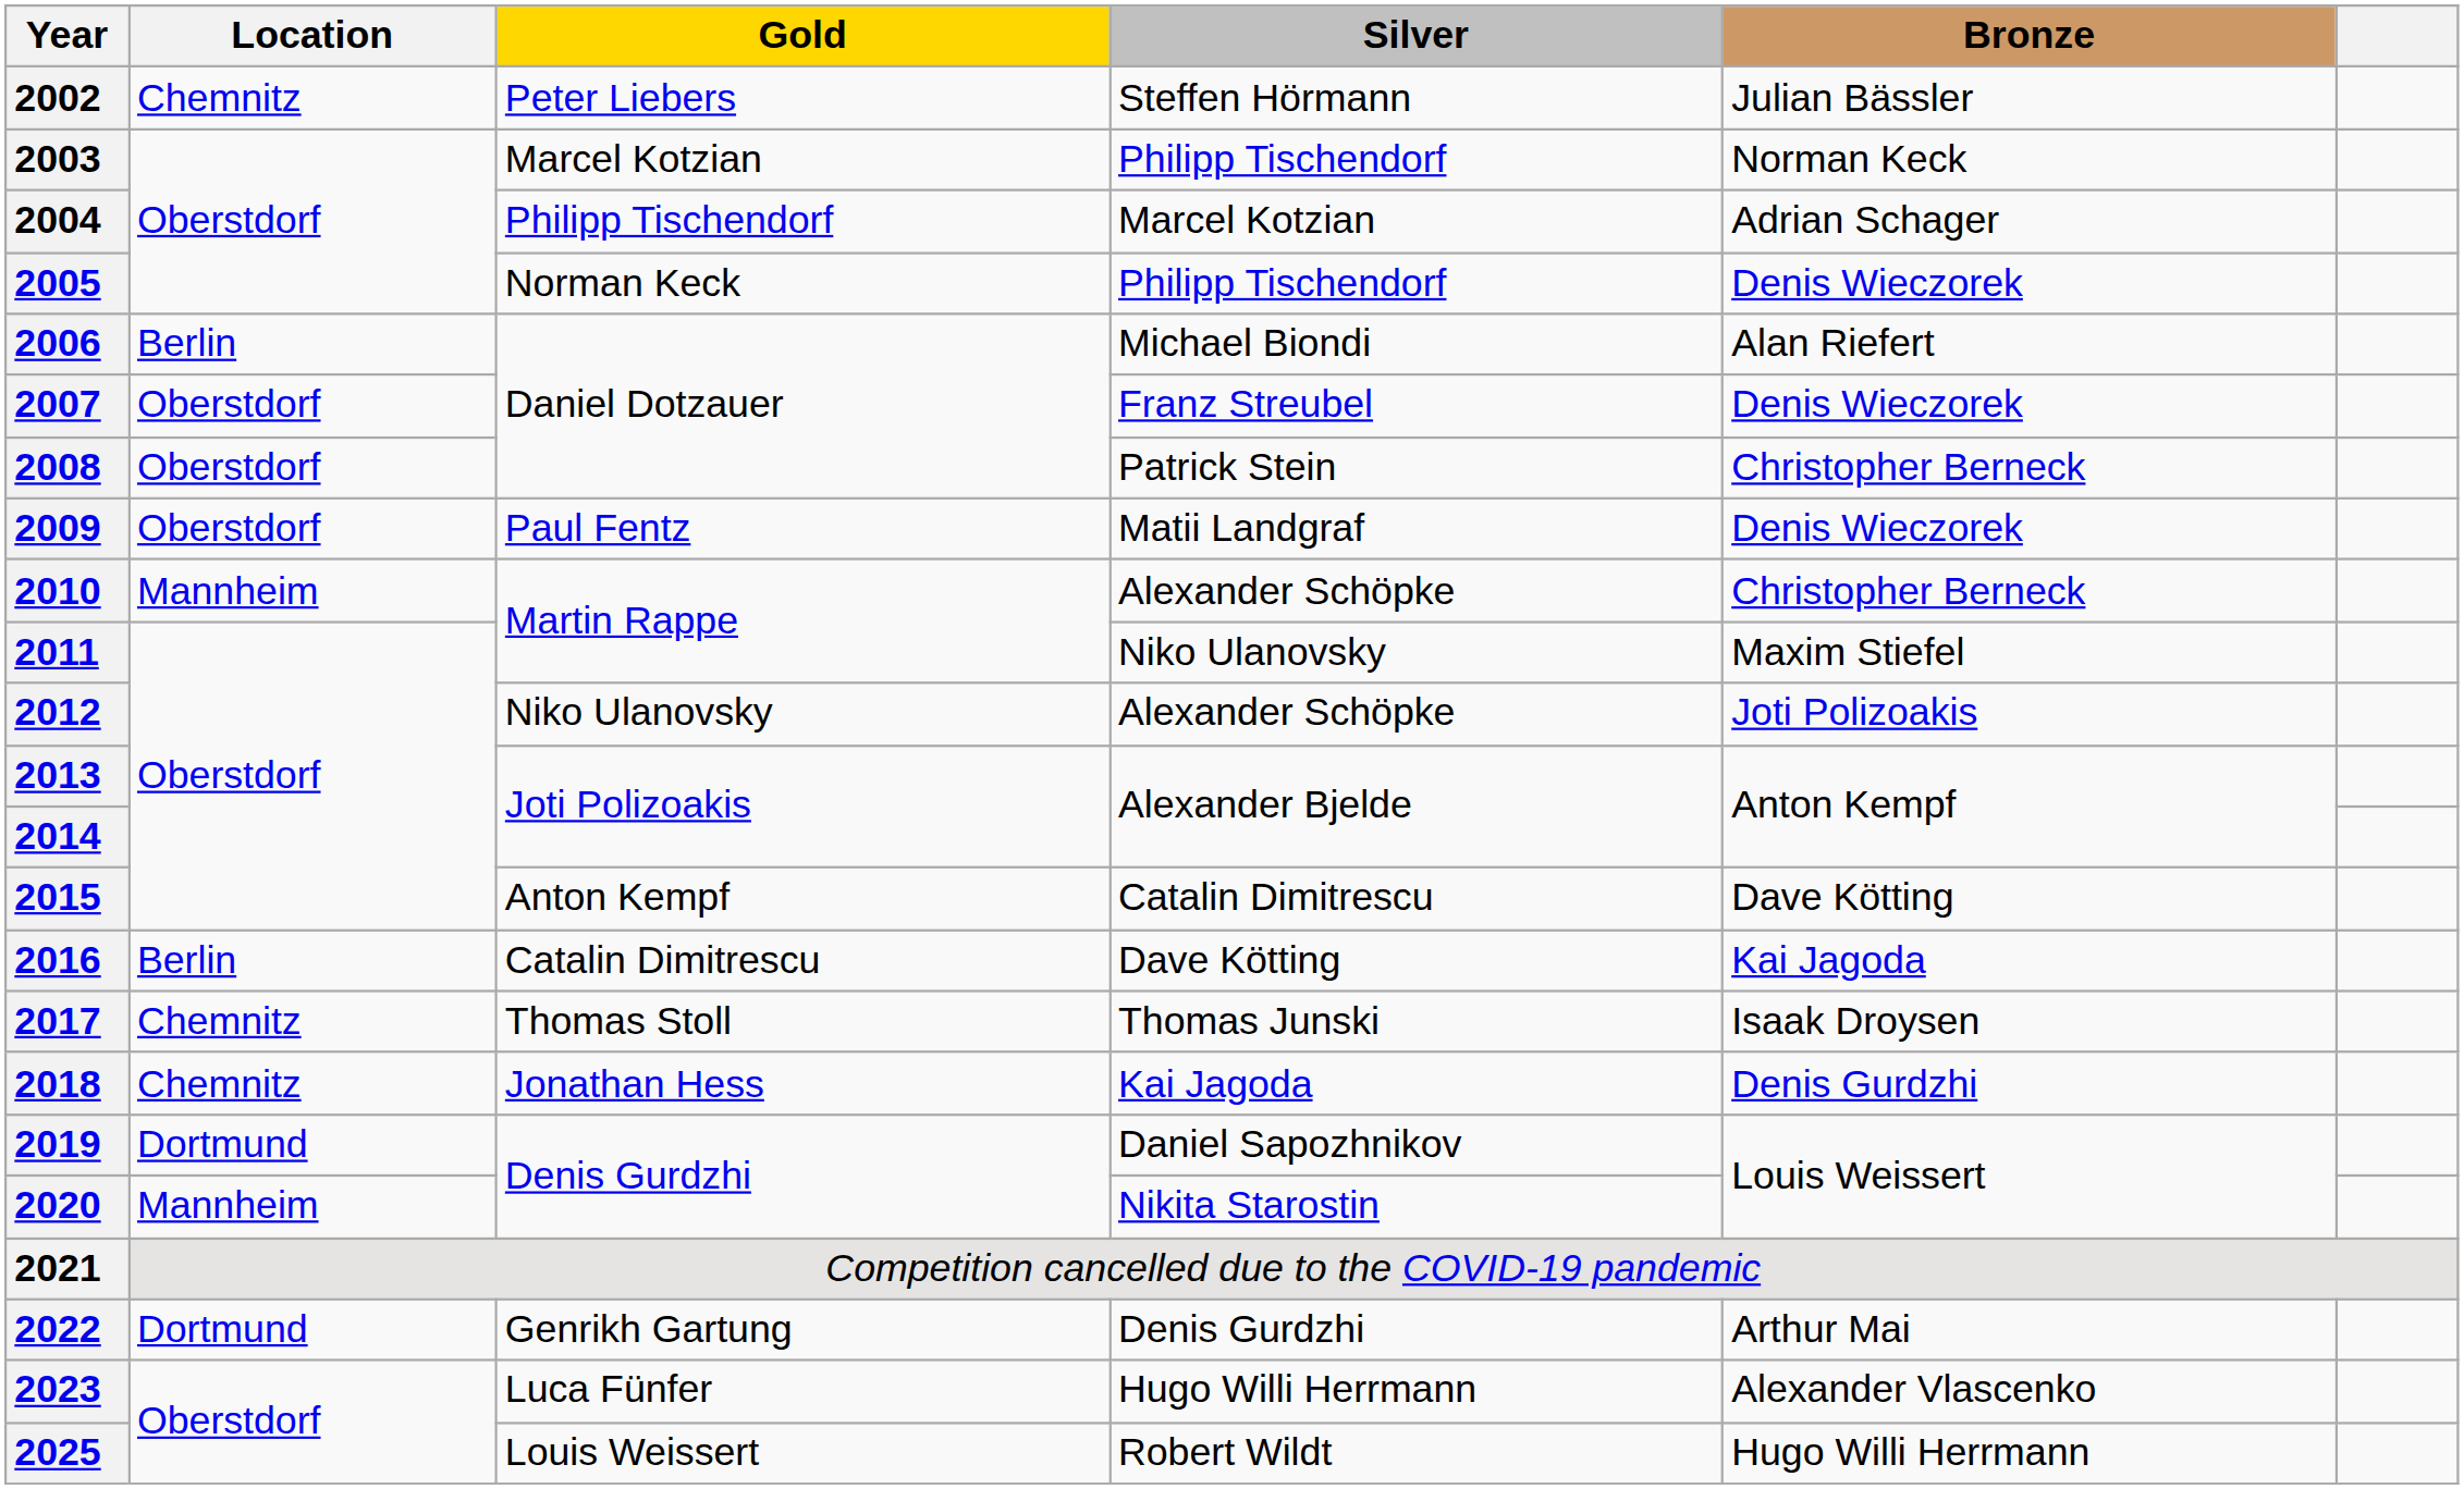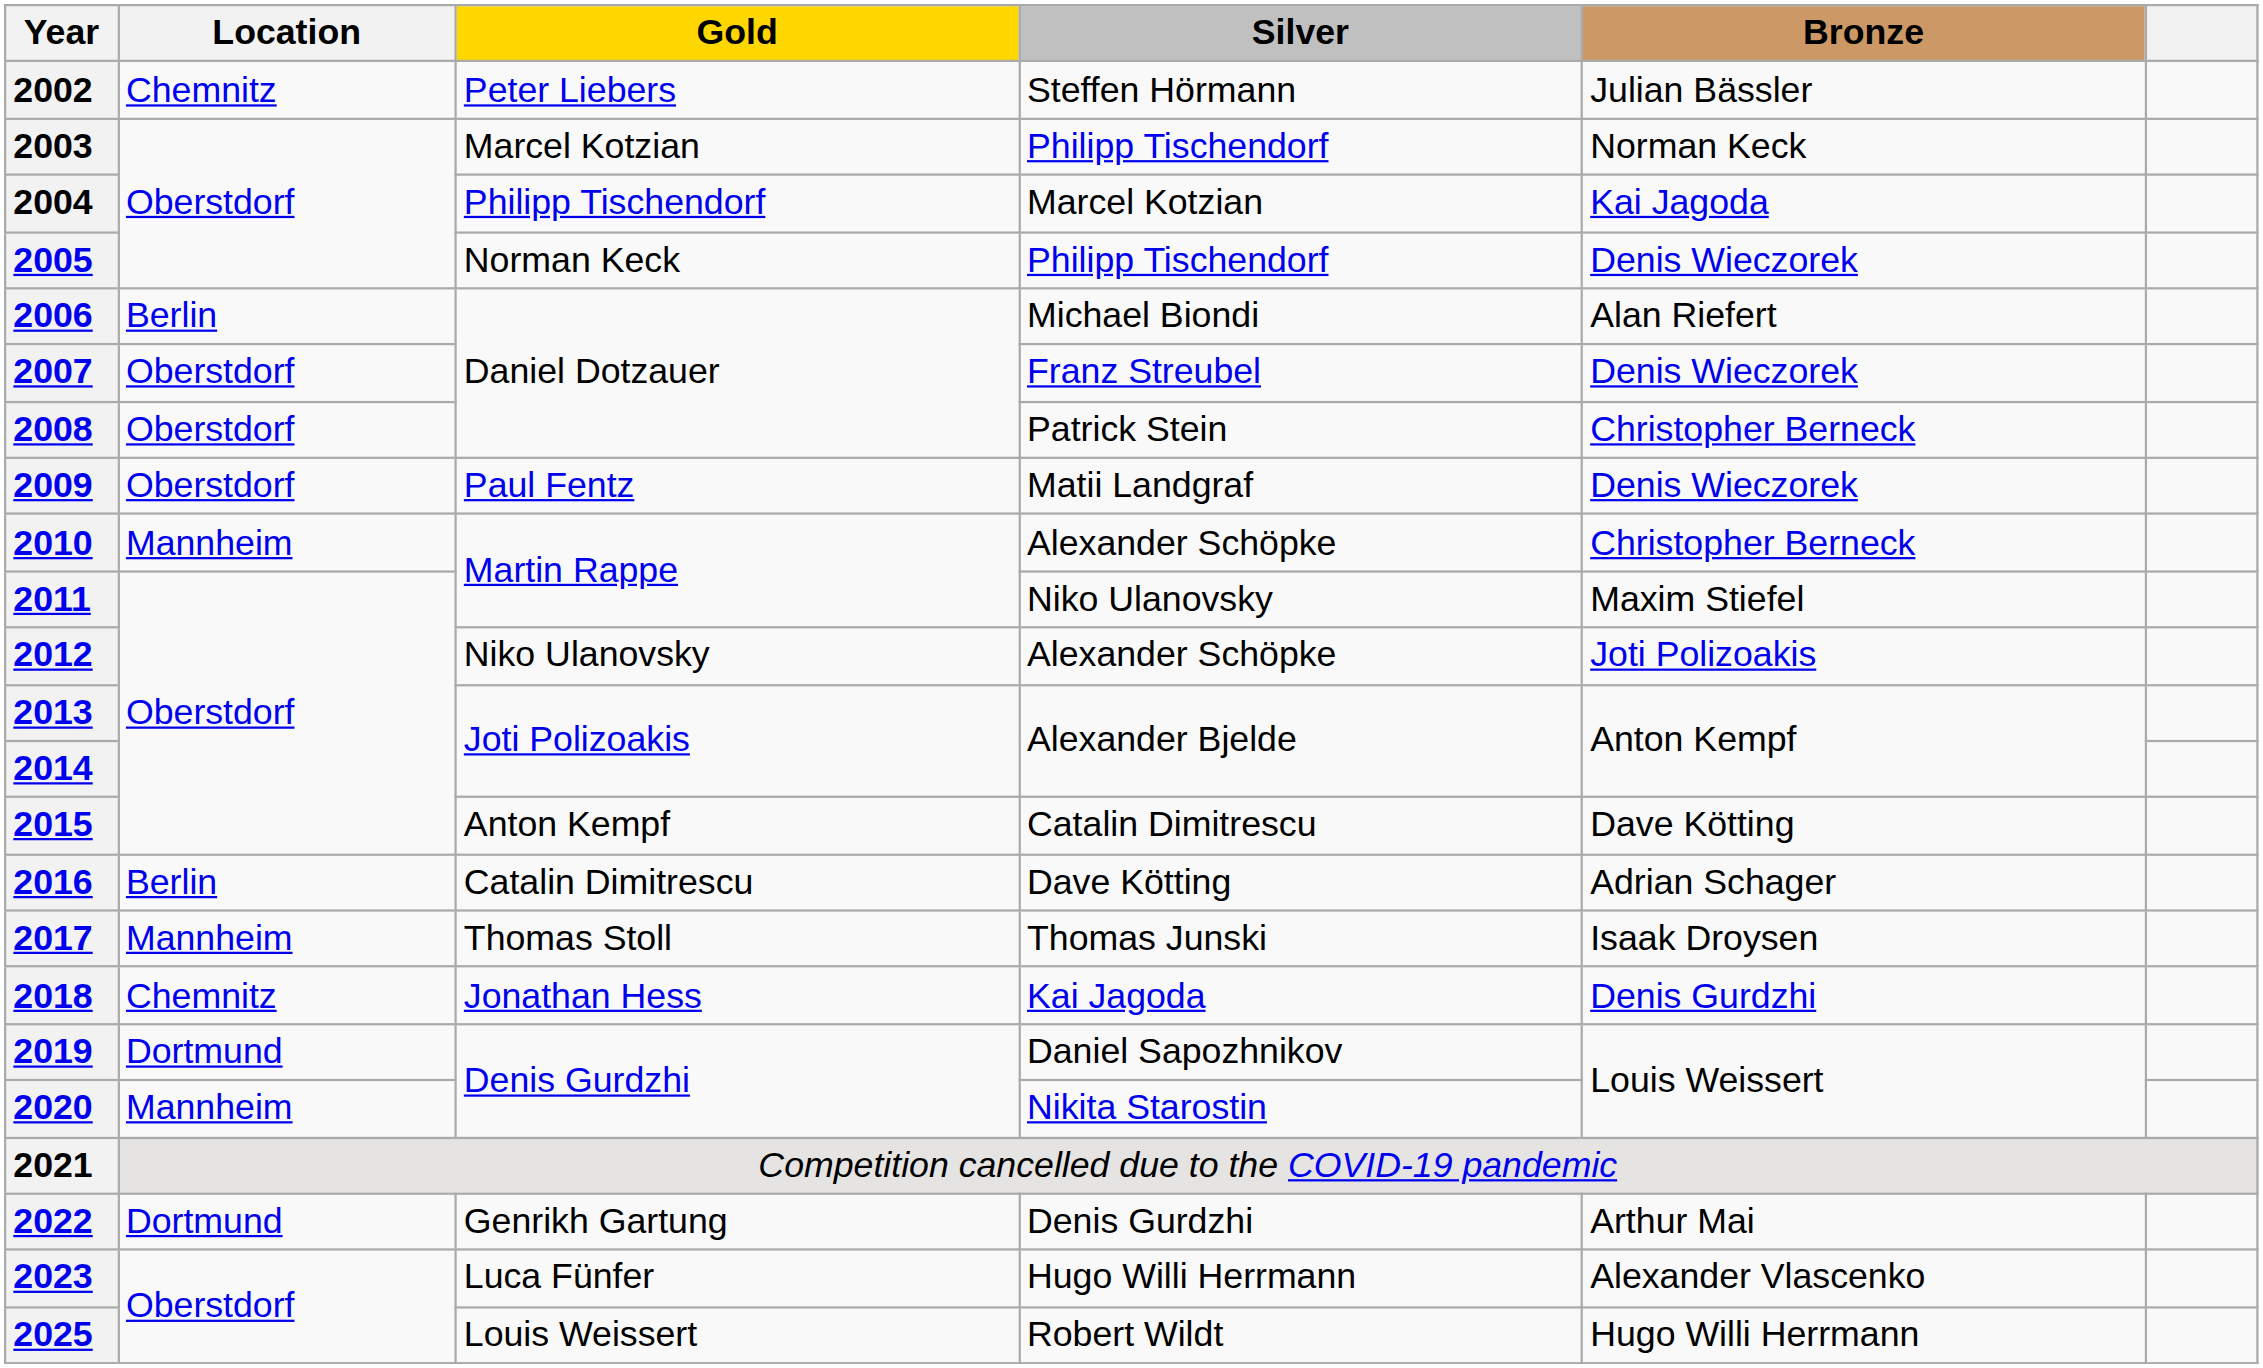2004 | Bronze: Adrian Schager -> Kai Jagoda
2016 | Bronze: Kai Jagoda -> Adrian Schager
2017 | Location: Chemnitz -> Mannheim
